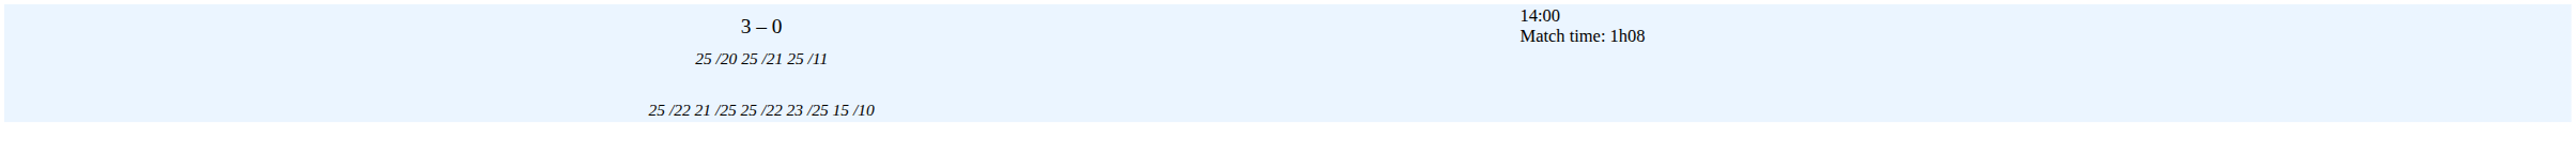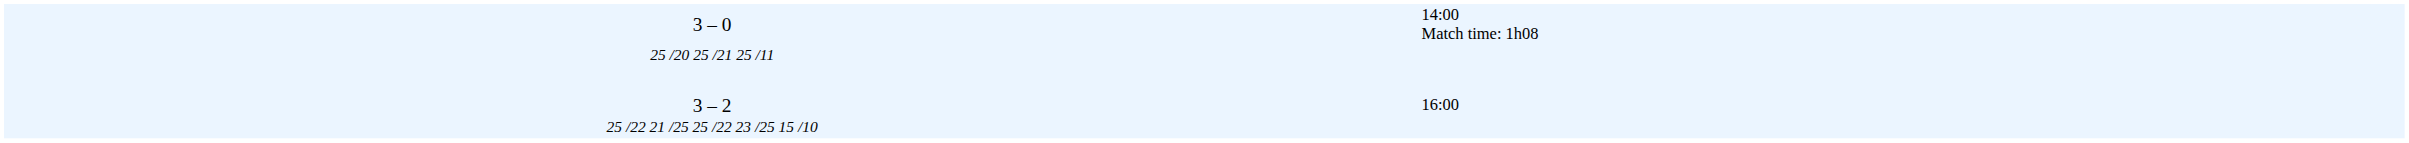+ row: 3 – 2 | 16:00
